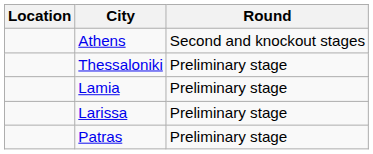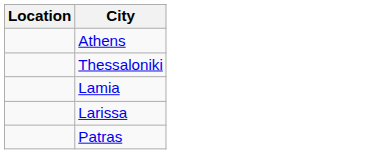- column: Round | Second and knockout stages | Preliminary stage | Preliminary stage | Preliminary stage | Preliminary stage
